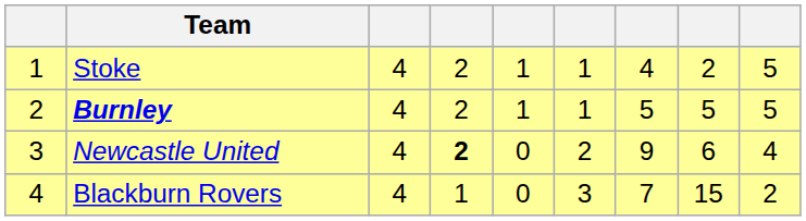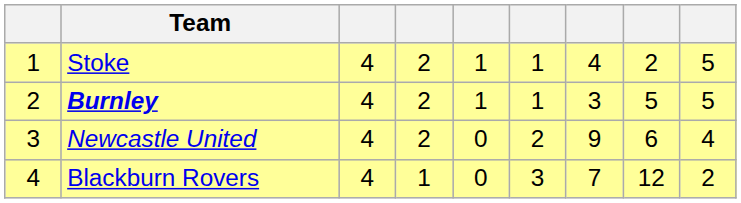Burnley | column 7: 5 -> 3
Newcastle United | column 4: bold -> normal
Blackburn Rovers | column 8: 15 -> 12
